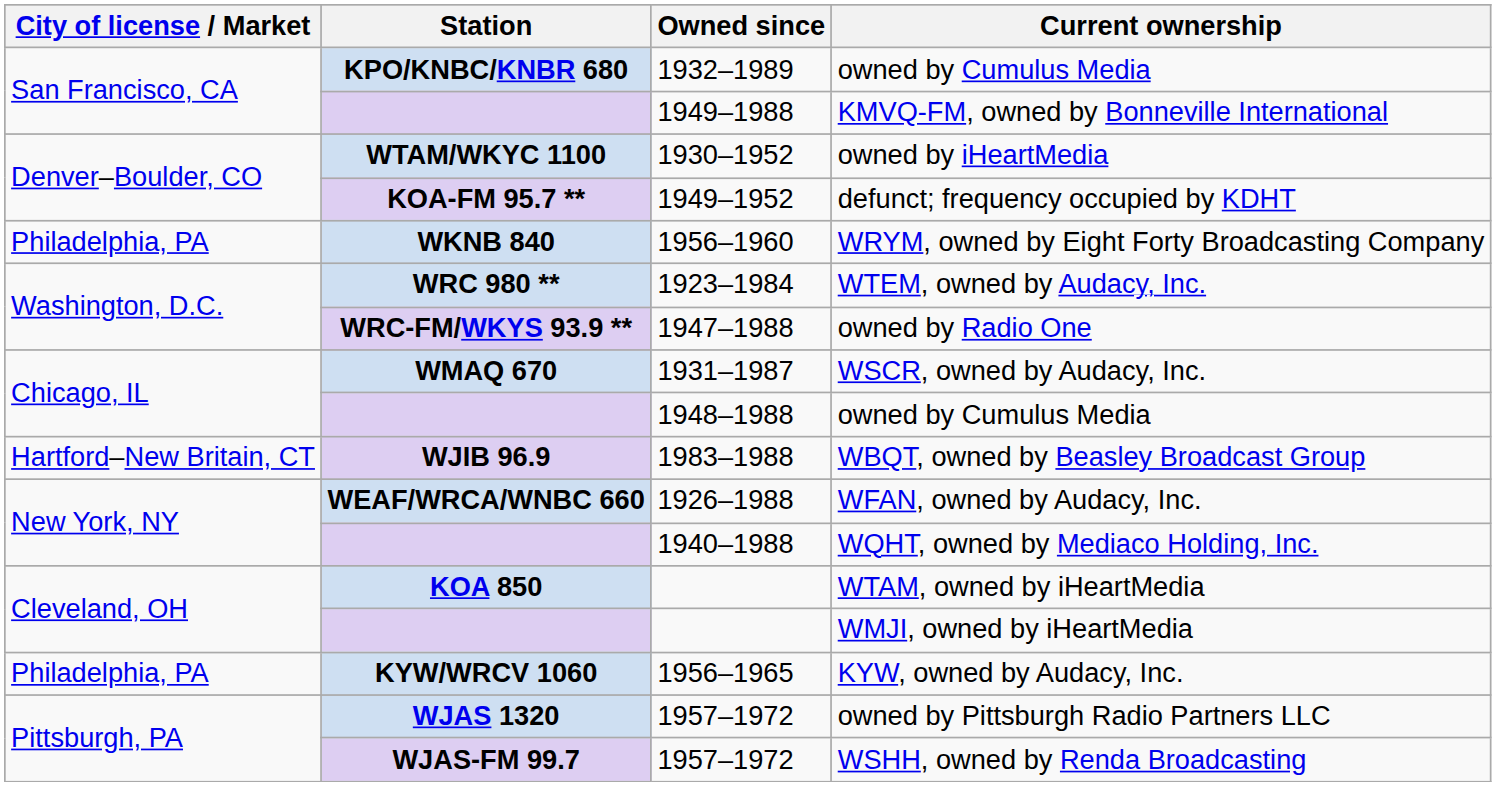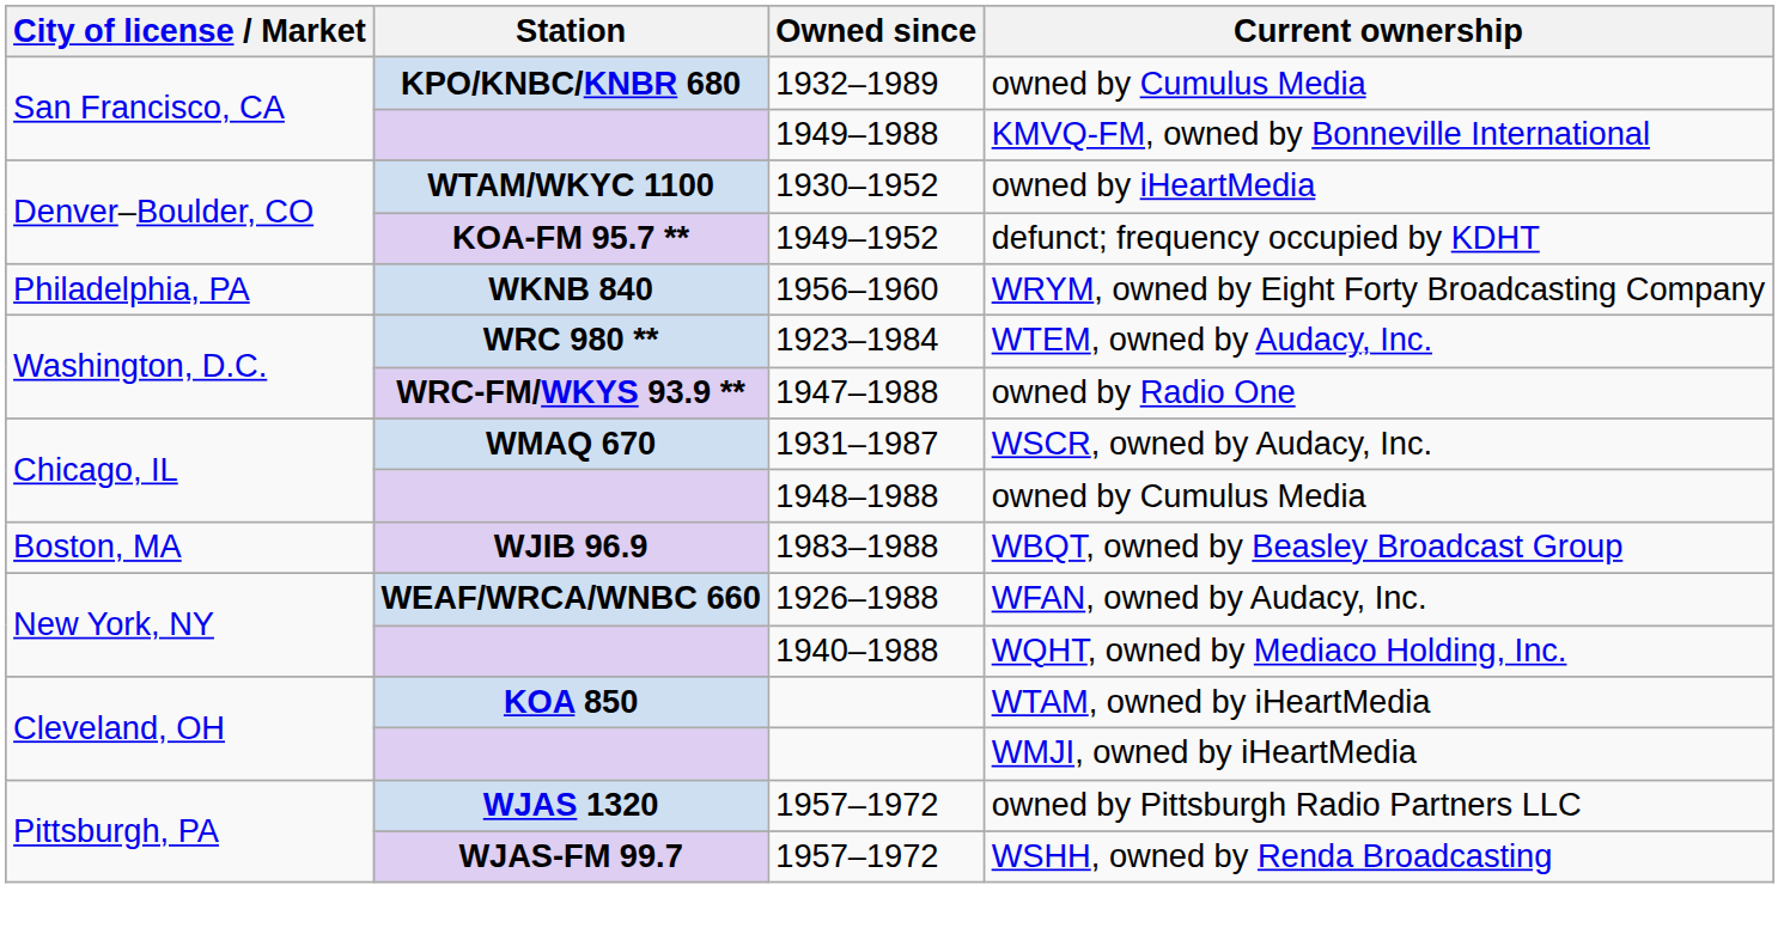WBQT, owned by Beasley Broadcast Group | City of license / Market: Hartford–New Britain, CT -> Boston, MA
- row: Philadelphia, PA | KYW/WRCV 1060 | 1956–1965 | KYW, owned by Audacy, Inc.
